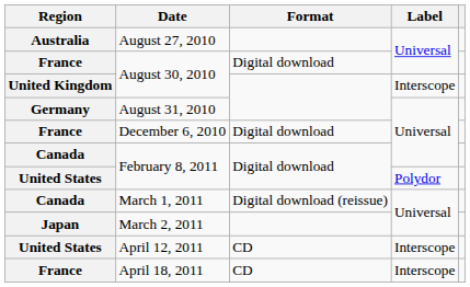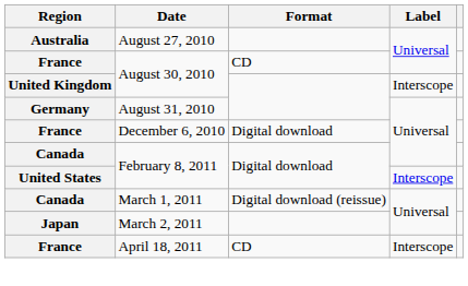France / August 30, 2010 | Format: Digital download -> CD
United States / February 8, 2011 | Label: Polydor -> Interscope
- row: United States | April 12, 2011 | CD | Interscope
